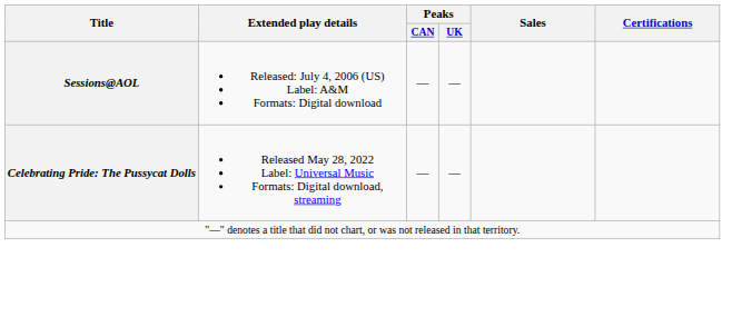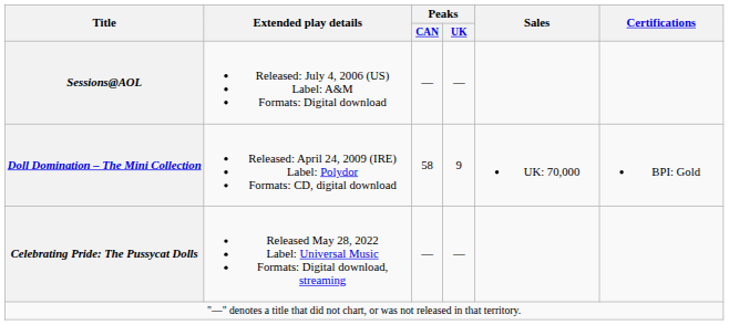+ row: Doll Domination – The Mini Collection | Released: April 24, 2009 (IRE) Label: Polydor Formats: CD, digital download | 58 | 9 | UK: 70,000 | BPI: Gold
